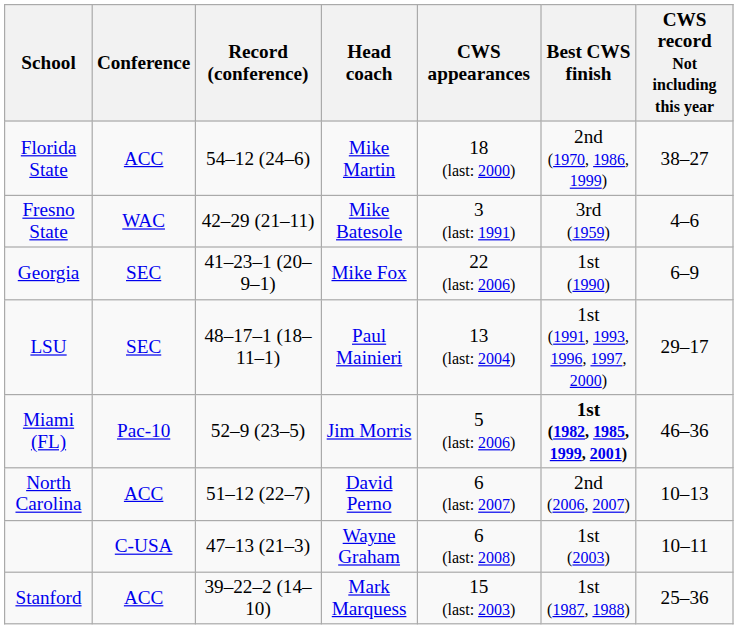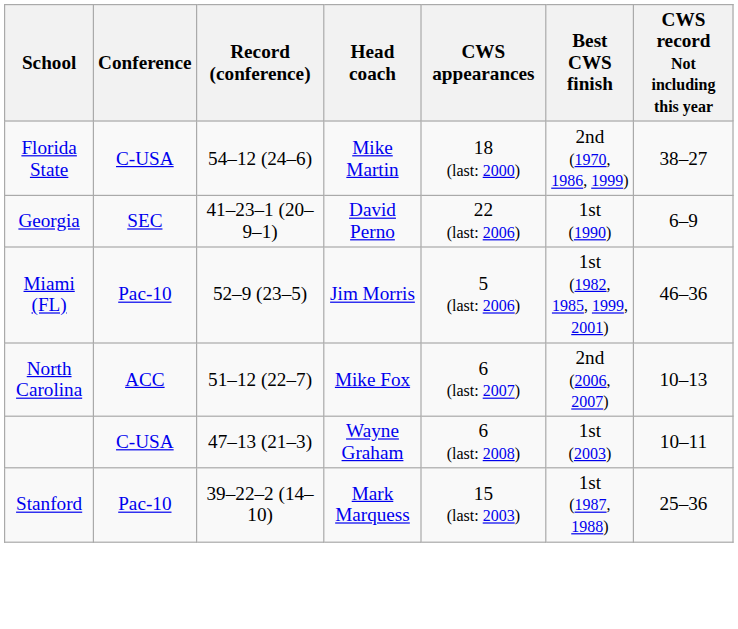Florida State | Conference: ACC -> C-USA
- row: Fresno State | WAC | 42–29 (21–11) | Mike Batesole | 3 (last: 1991) | 3rd (1959) | 4–6
Georgia | Head coach: Mike Fox -> David Perno
- row: LSU | SEC | 48–17–1 (18–11–1) | Paul Mainieri | 13 (last: 2004) | 1st (1991, 1993, 1996, 1997, 2000) | 29–17
Miami (FL) | Best CWS finish: bold -> normal
North Carolina | Head coach: David Perno -> Mike Fox
Stanford | Conference: ACC -> Pac-10
